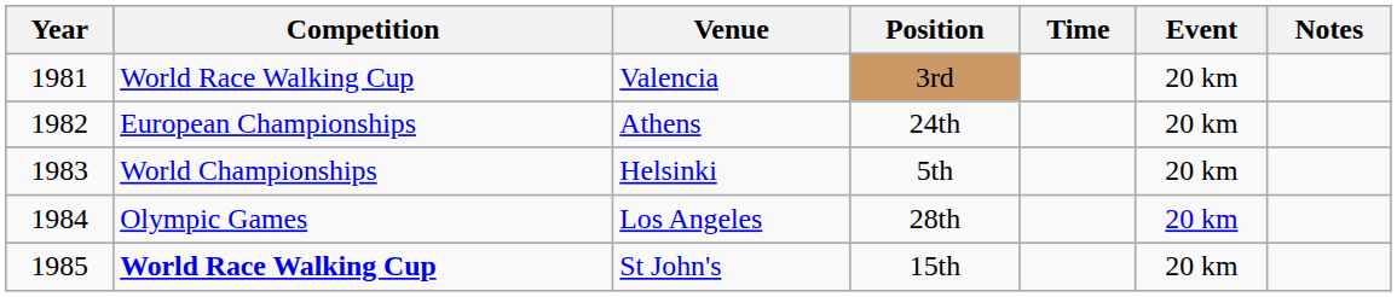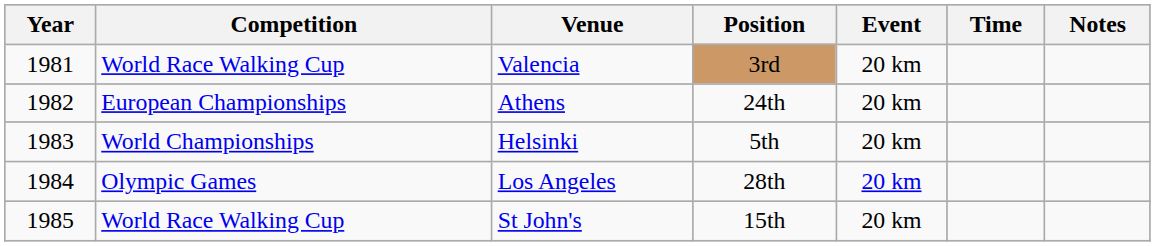columns swapped: Event <-> Time
St John's | Competition: bold -> normal
